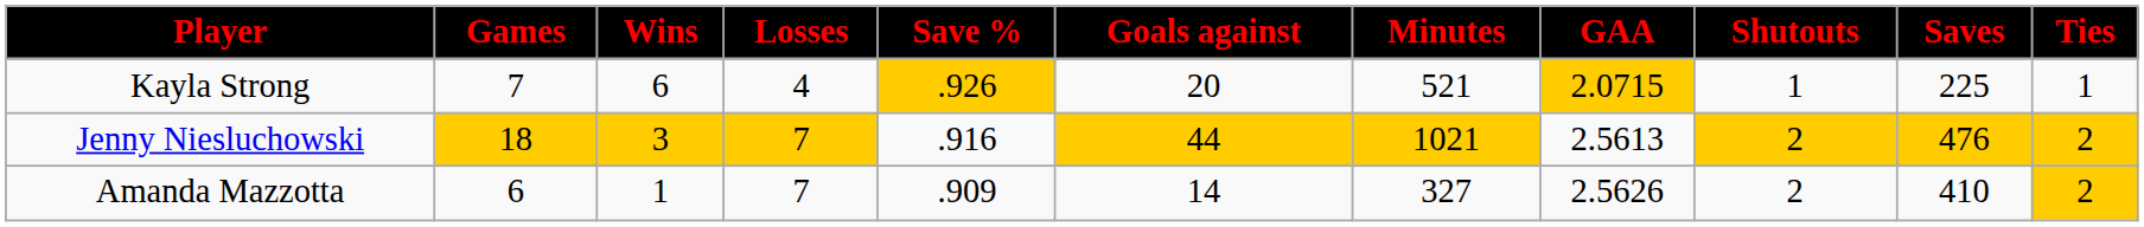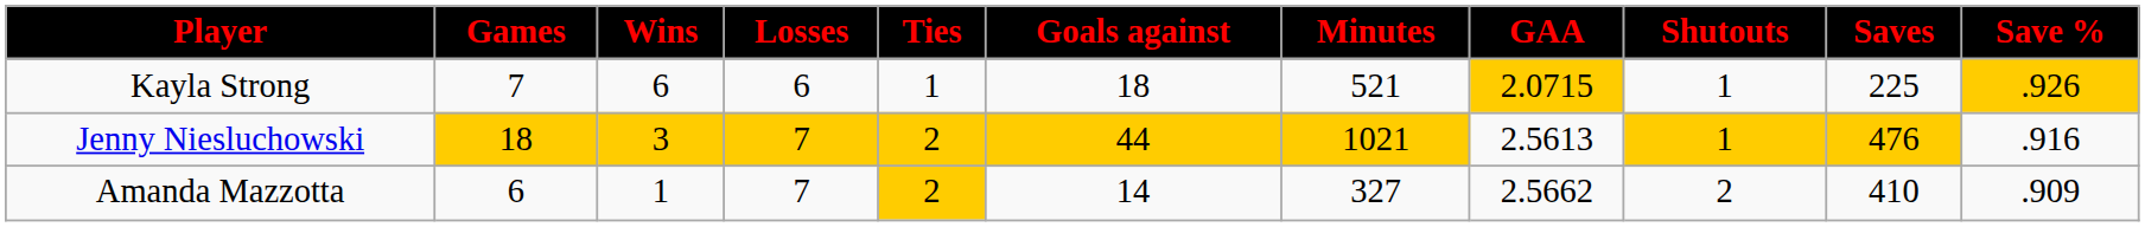columns swapped: Ties <-> Save %
Kayla Strong | Losses: 4 -> 6
Kayla Strong | Goals against: 20 -> 18
Jenny Niesluchowski | Shutouts: 2 -> 1
Amanda Mazzotta | GAA: 2.5626 -> 2.5662
